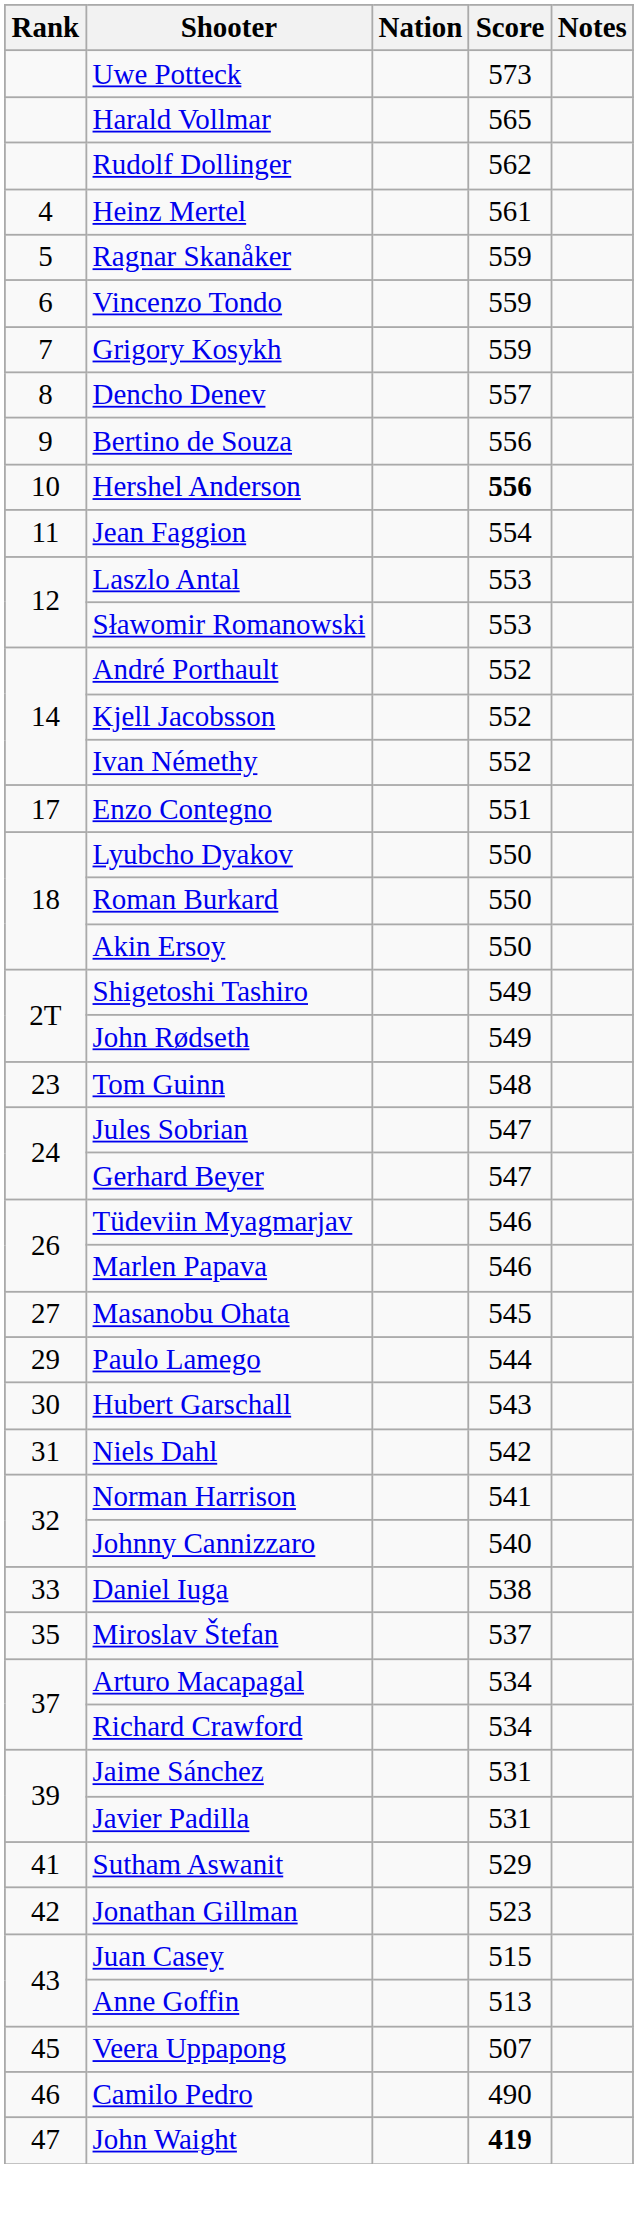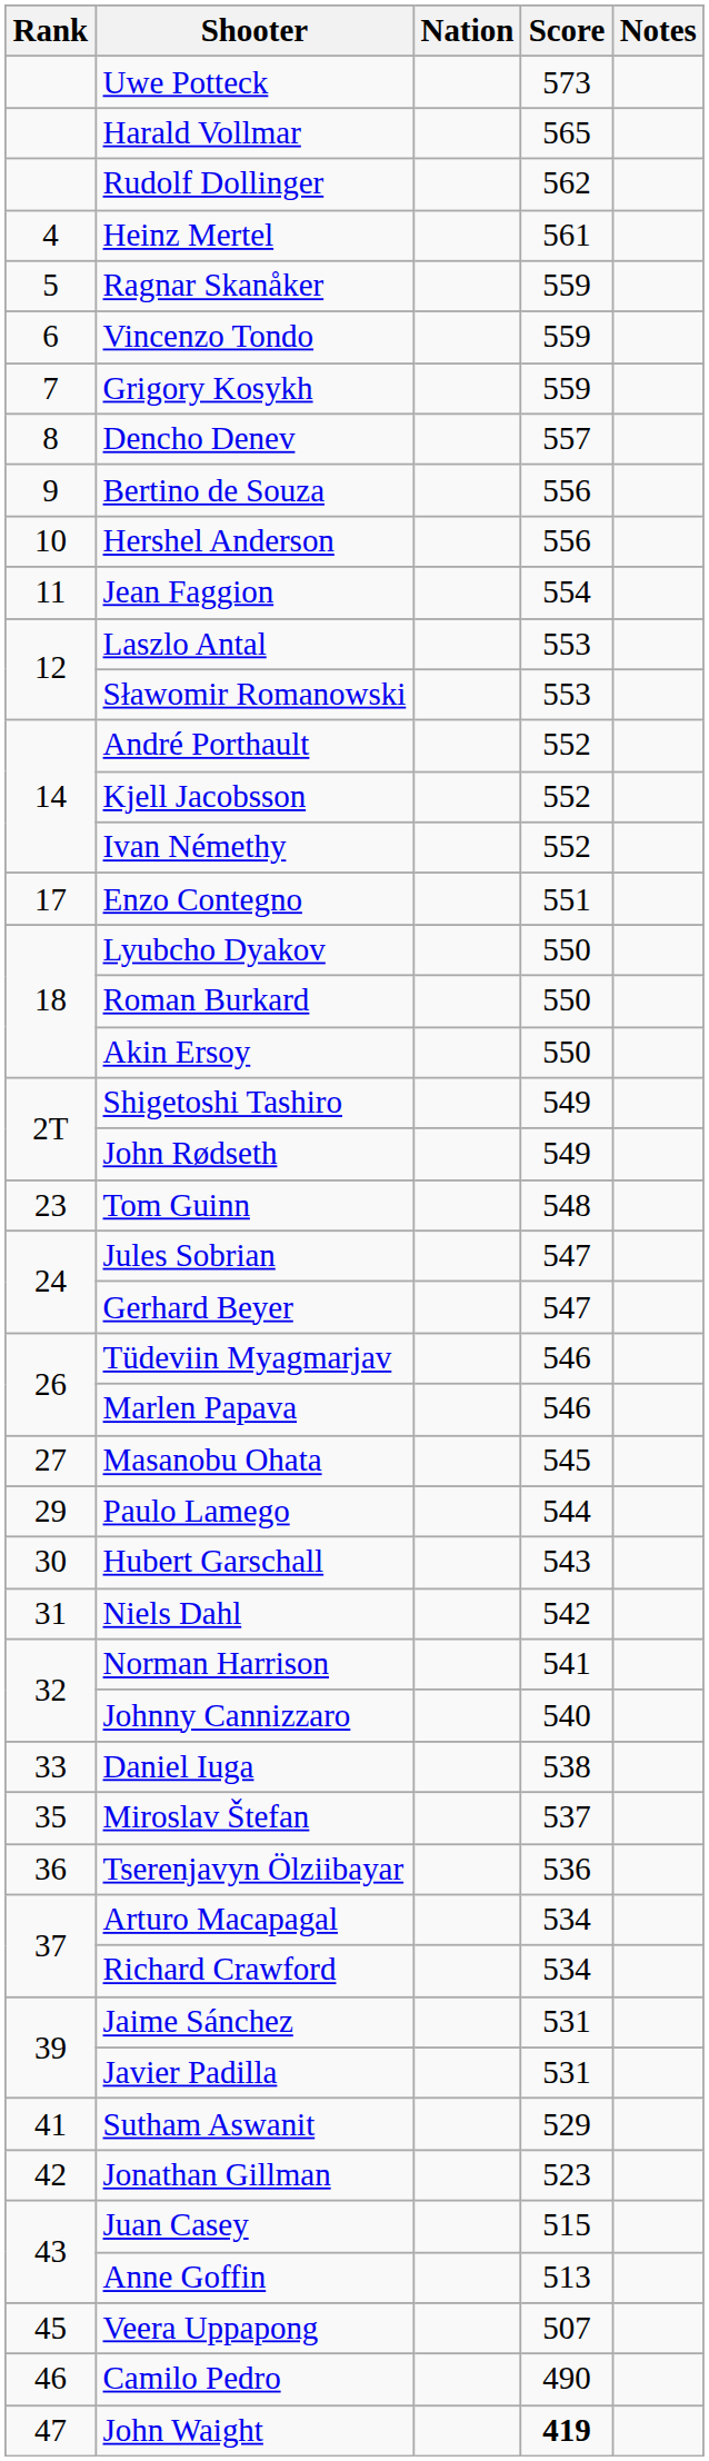Hershel Anderson | Score: bold -> normal
+ row: 36 | Tserenjavyn Ölziibayar | 536
